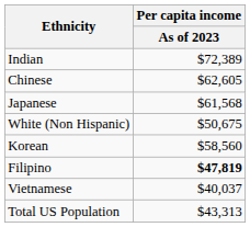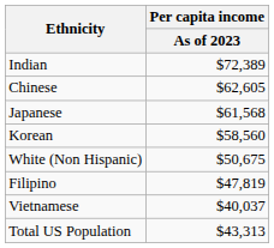rows swapped: Korean <-> White (Non Hispanic)
Filipino | Per capita income / As of 2023: bold -> normal
